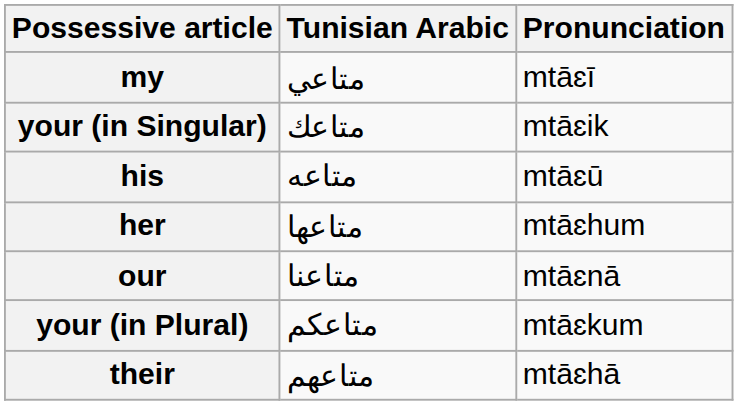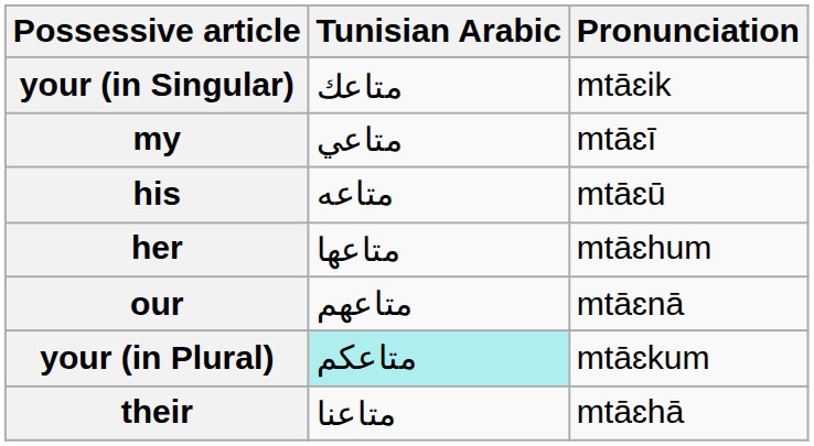rows swapped: my <-> your (in Singular)
our | Tunisian Arabic: متاعنا -> متاعهم
your (in Plural) | Tunisian Arabic: no background -> paleturquoise background
their | Tunisian Arabic: متاعهم -> متاعنا
